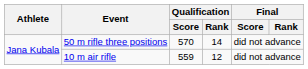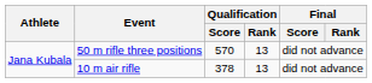50 m rifle three positions | Qualification / Rank: 14 -> 13
10 m air rifle | Qualification / Score: 559 -> 378
10 m air rifle | Qualification / Rank: 12 -> 13
